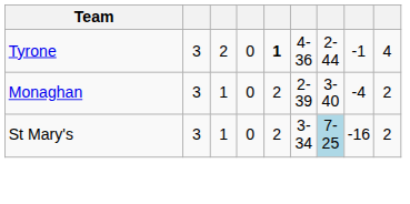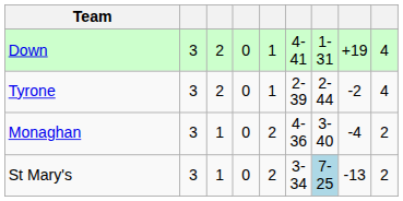+ row: Down | 3 | 2 | 0 | 1 | 4-41 | 1-31 | +19 | 4
Tyrone | column 5: bold -> normal
Tyrone | column 6: 4-36 -> 2-39
Tyrone | column 8: -1 -> -2
Monaghan | column 6: 2-39 -> 4-36
St Mary's | column 8: -16 -> -13
